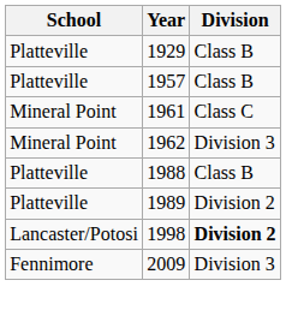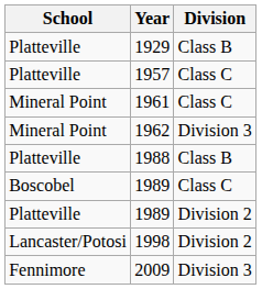1957 | Division: Class B -> Class C
+ row: Boscobel | 1989 | Class C
1998 | Division: bold -> normal
